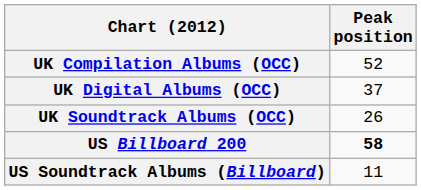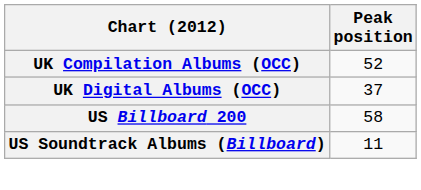- row: UK Soundtrack Albums (OCC) | 26
US Billboard 200 | Peak position: bold -> normal
